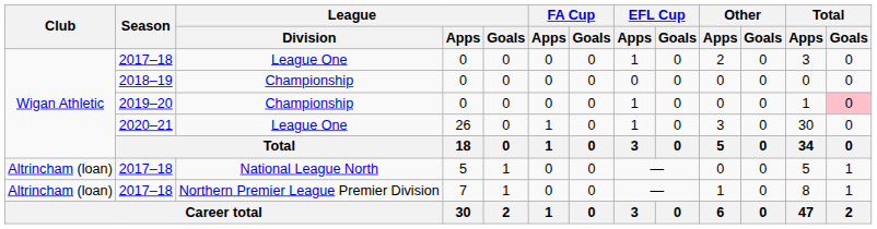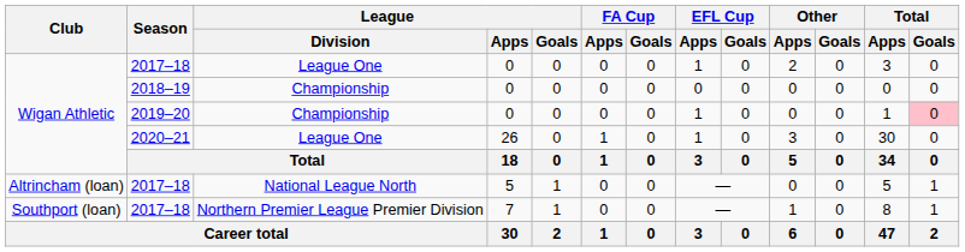2017–18 / Northern Premier League Premier Division | Club: Altrincham (loan) -> Southport (loan)
